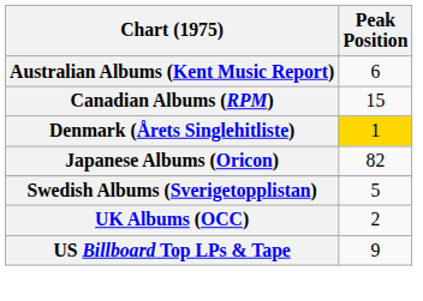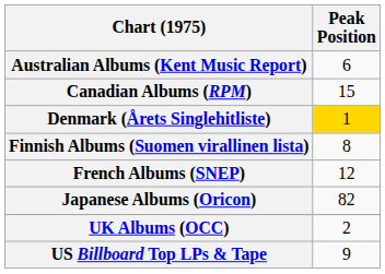+ row: Finnish Albums (Suomen virallinen lista) | 8
+ row: French Albums (SNEP) | 12
- row: Swedish Albums (Sverigetopplistan) | 5
